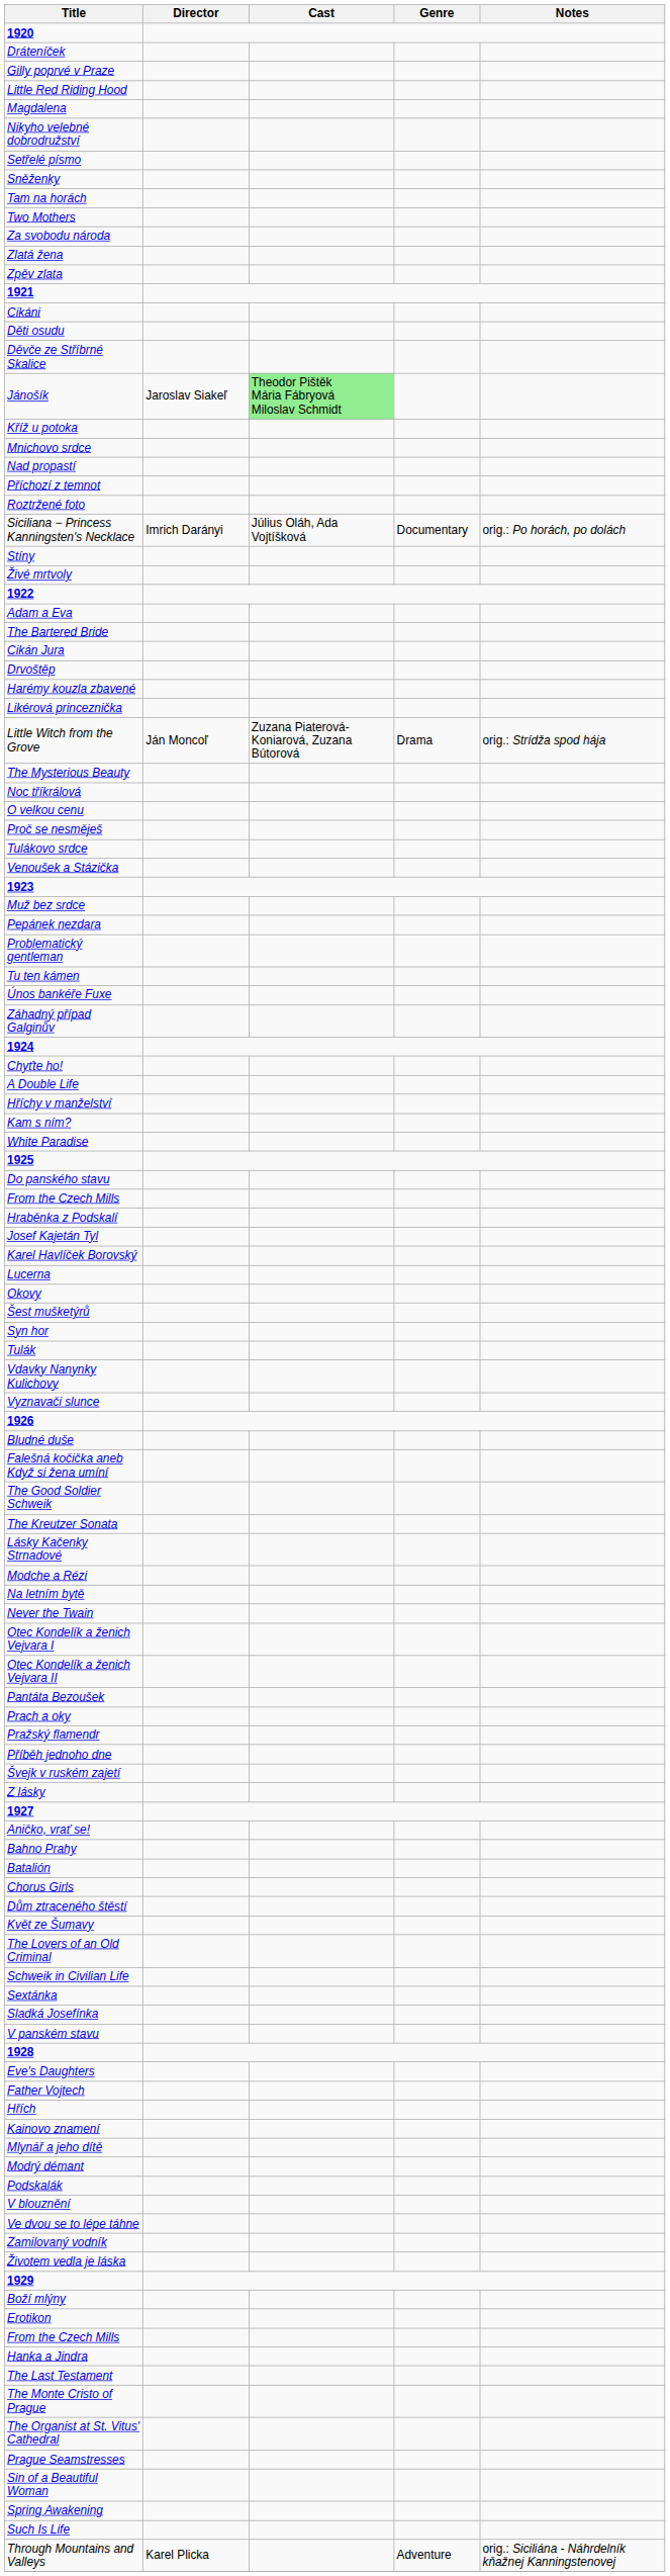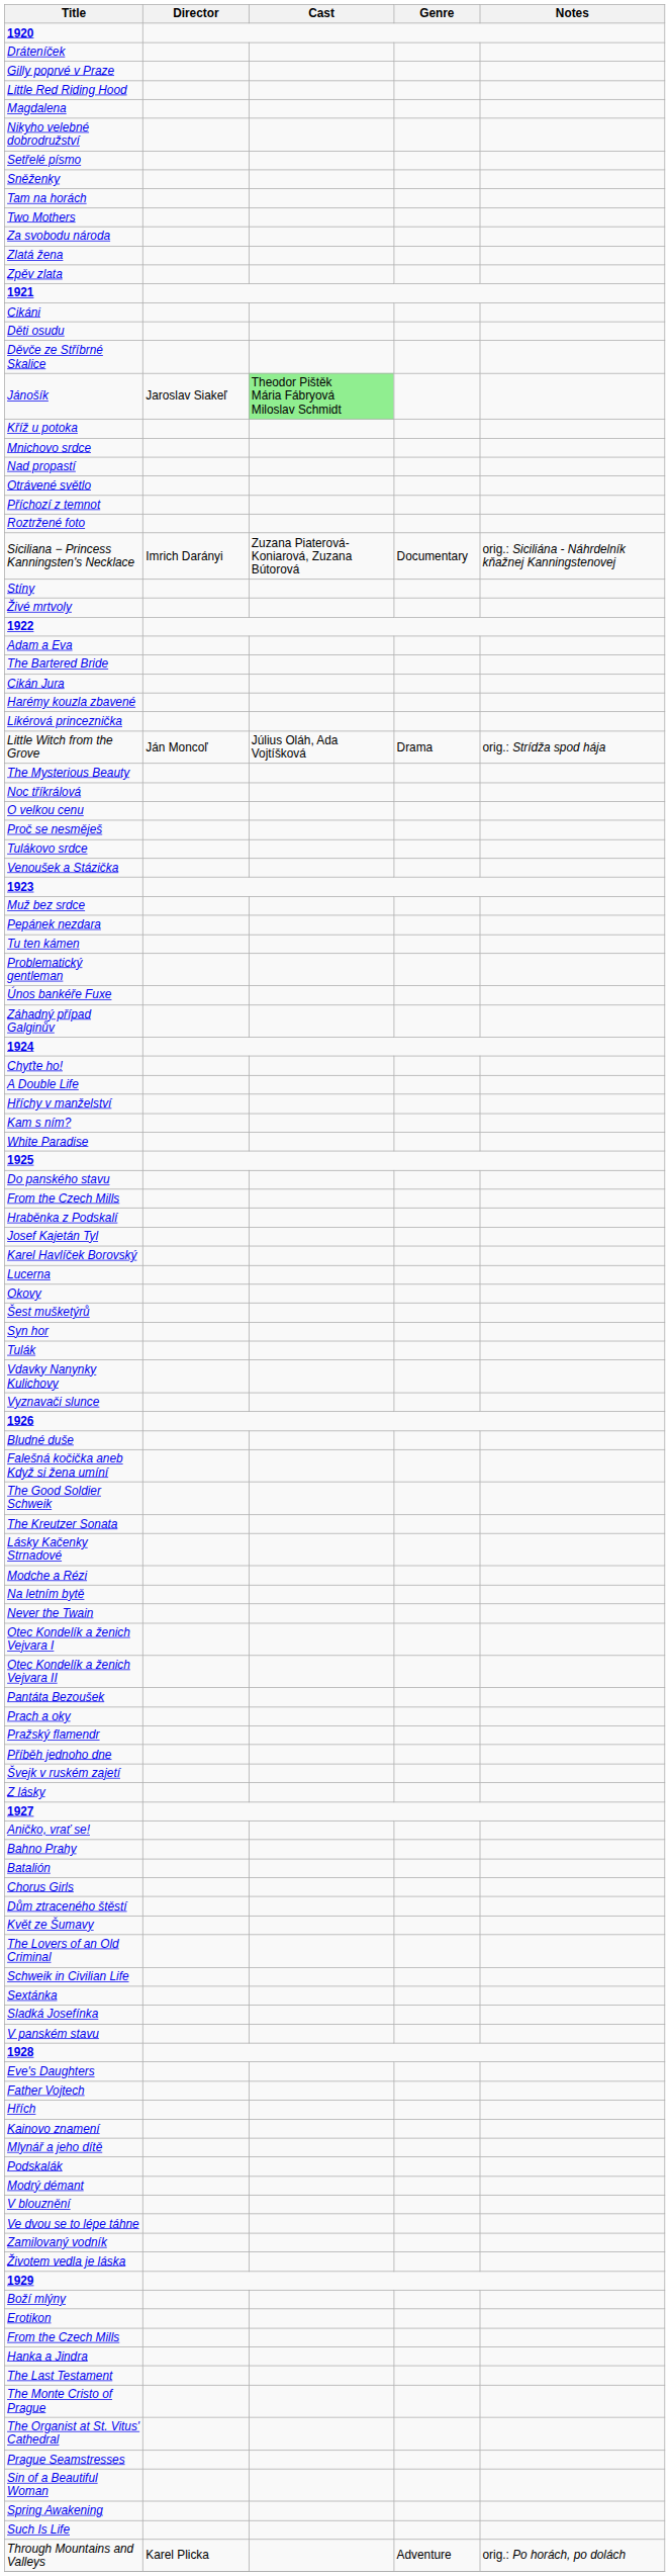+ row: Otrávené světlo
Siciliana − Princess Kanningsten's Necklace | Cast: Július Oláh, Ada Vojtíšková -> Zuzana Piaterová-Koniarová, Zuzana Bútorová
Siciliana − Princess Kanningsten's Necklace | Notes: orig.: Po horách, po dolách -> orig.: Siciliána - Náhrdelník kňažnej Kanningstenovej
- row: Drvoštěp
Little Witch from the Grove | Cast: Zuzana Piaterová-Koniarová, Zuzana Bútorová -> Július Oláh, Ada Vojtíšková
rows swapped: Problematický gentleman <-> Tu ten kámen
rows swapped: Modrý démant <-> Podskalák
Through Mountains and Valleys | Notes: orig.: Siciliána - Náhrdelník kňažnej Kanningstenovej -> orig.: Po horách, po dolách
